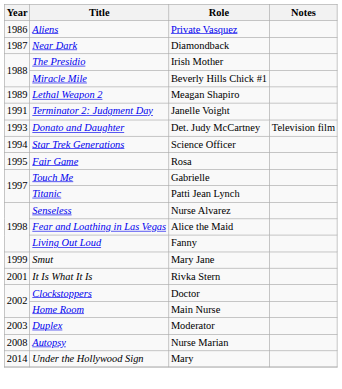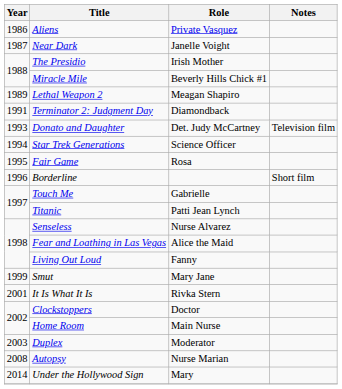Near Dark | Role: Diamondback -> Janelle Voight
Terminator 2: Judgment Day | Role: Janelle Voight -> Diamondback
+ row: 1996 | Borderline | Short film
